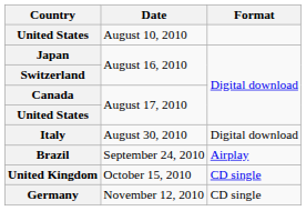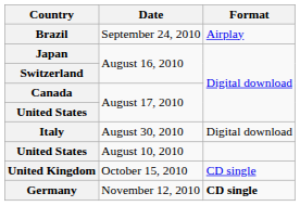rows swapped: United States / August 10, 2010 <-> Brazil
Germany | Format: normal -> bold
